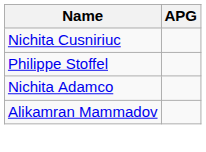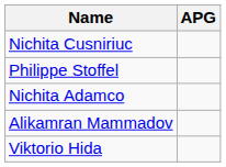+ row: Viktorio Hida
